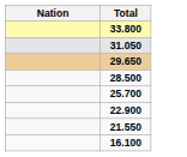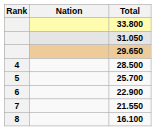+ column: Rank | 4 | 5 | 6 | 7 | 8
